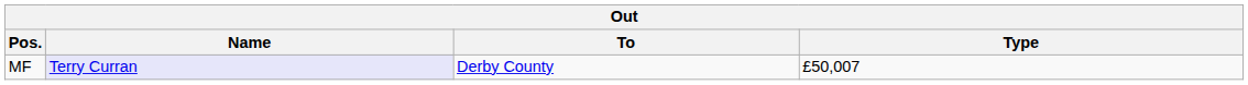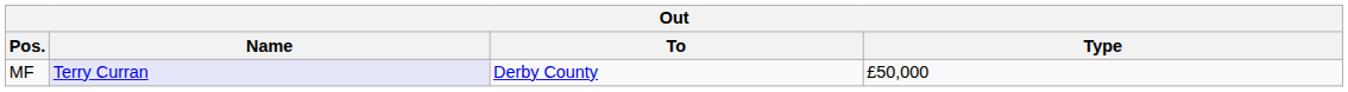MF | Type: £50,007 -> £50,000
